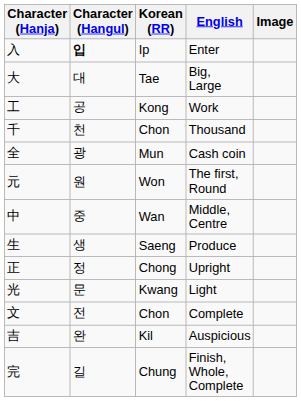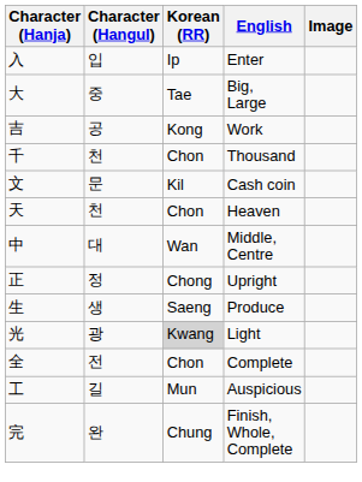Enter | Character (Hangul): bold -> normal
Big, Large | Character (Hangul): 대 -> 중
Work | Character (Hanja): 工 -> 吉
Cash coin | Character (Hanja): 全 -> 文
Cash coin | Character (Hangul): 광 -> 문
Cash coin | Korean (RR): Mun -> Kil
- row: 元 | 원 | Won | The first, Round
+ row: 天 | 천 | Chon | Heaven
Middle, Centre | Character (Hangul): 중 -> 대
rows swapped: Upright <-> Produce
Light | Character (Hangul): 문 -> 광
Light | Korean (RR): no background -> lightgrey background
Complete | Character (Hanja): 文 -> 全
Auspicious | Character (Hanja): 吉 -> 工
Auspicious | Character (Hangul): 완 -> 길
Auspicious | Korean (RR): Kil -> Mun
Finish, Whole, Complete | Character (Hangul): 길 -> 완
